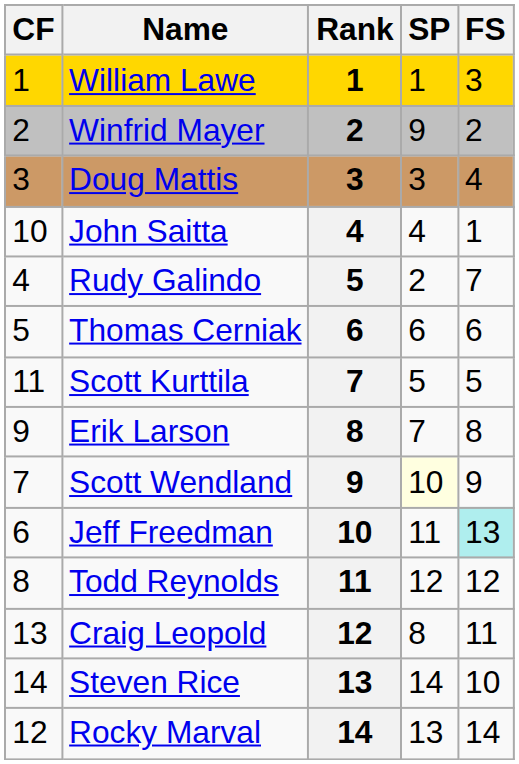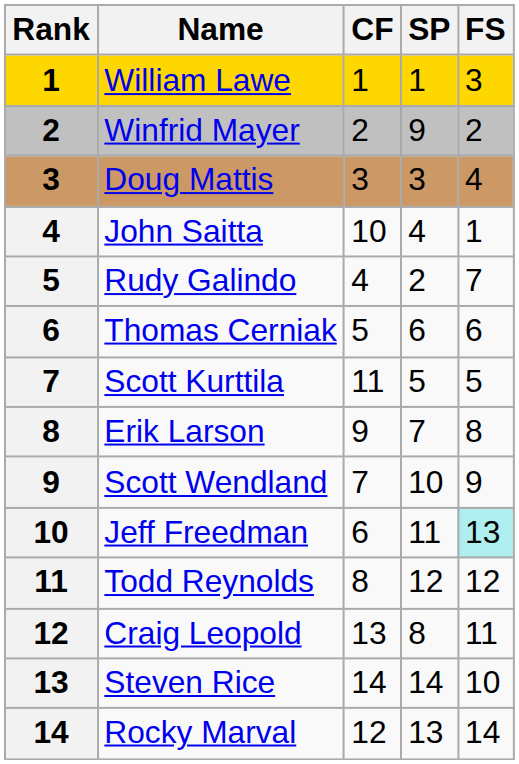columns swapped: Rank <-> CF
Scott Wendland | SP: lightyellow background -> no background
